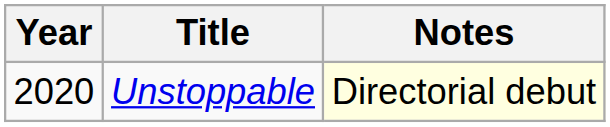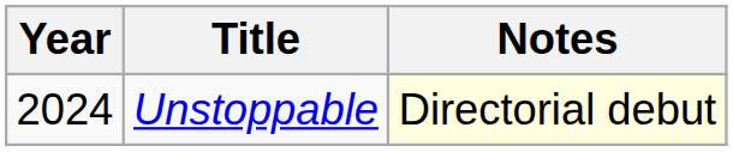Unstoppable | Year: 2020 -> 2024
